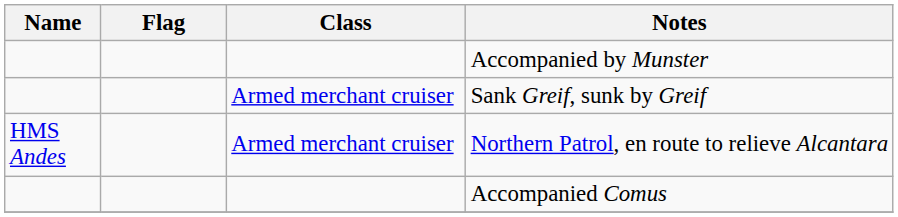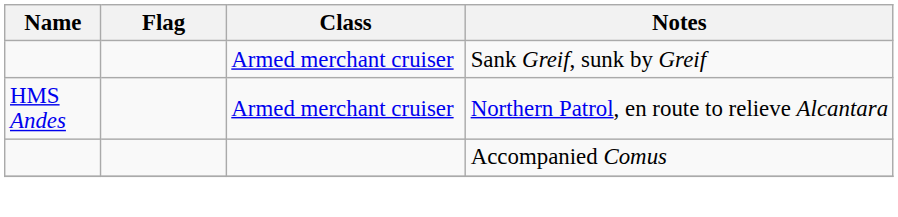- row: Accompanied by Munster
